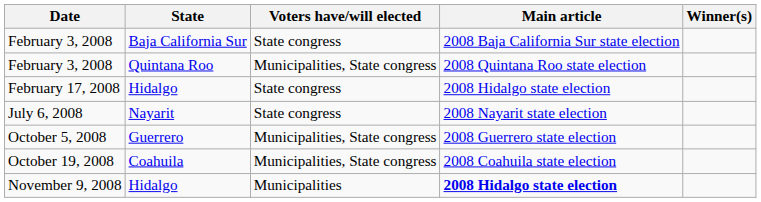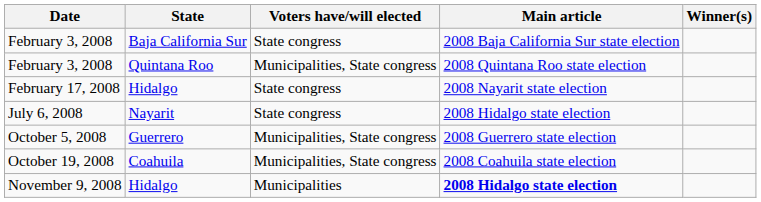February 17, 2008 | Main article: 2008 Hidalgo state election -> 2008 Nayarit state election
July 6, 2008 | Main article: 2008 Nayarit state election -> 2008 Hidalgo state election
